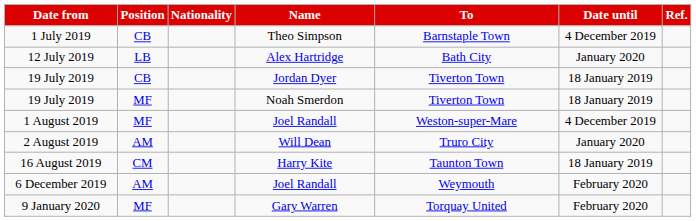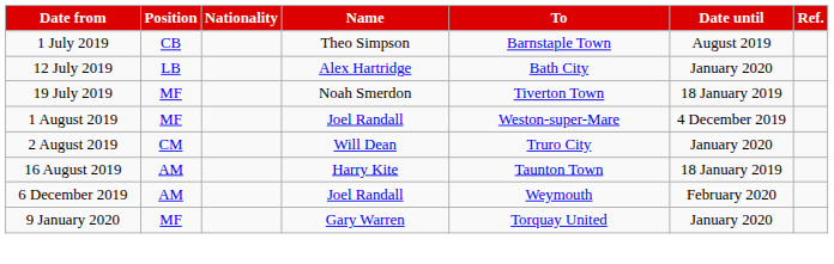1 July 2019 | Date until: 4 December 2019 -> August 2019
- row: 19 July 2019 | CB | Jordan Dyer | Tiverton Town | 18 January 2019
2 August 2019 | Position: AM -> CM
16 August 2019 | Position: CM -> AM
9 January 2020 | Date until: February 2020 -> January 2020
